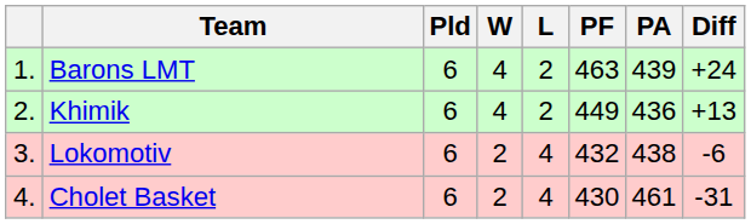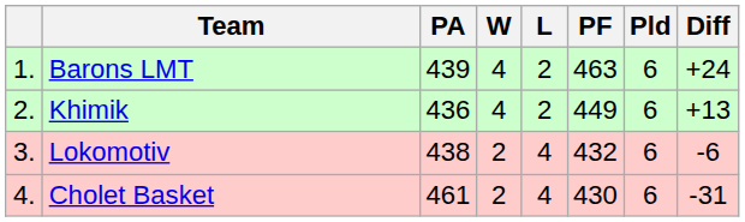columns swapped: Pld <-> PA
